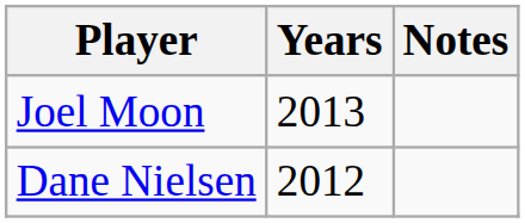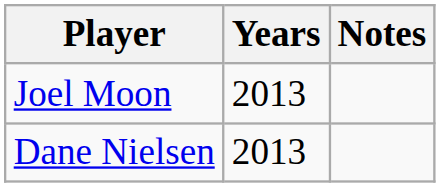Dane Nielsen | Years: 2012 -> 2013
